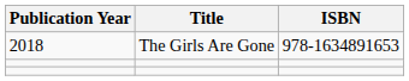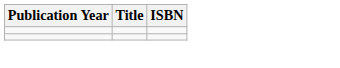- row: 2018 | The Girls Are Gone | 978-1634891653
